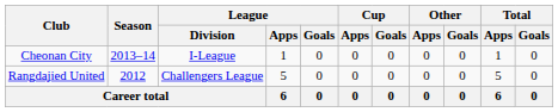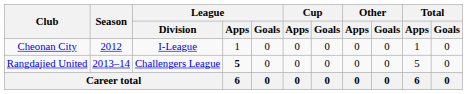Cheonan City | Season: 2013–14 -> 2012
Rangdajied United | Season: 2012 -> 2013–14
Rangdajied United | League / Apps: normal -> bold
